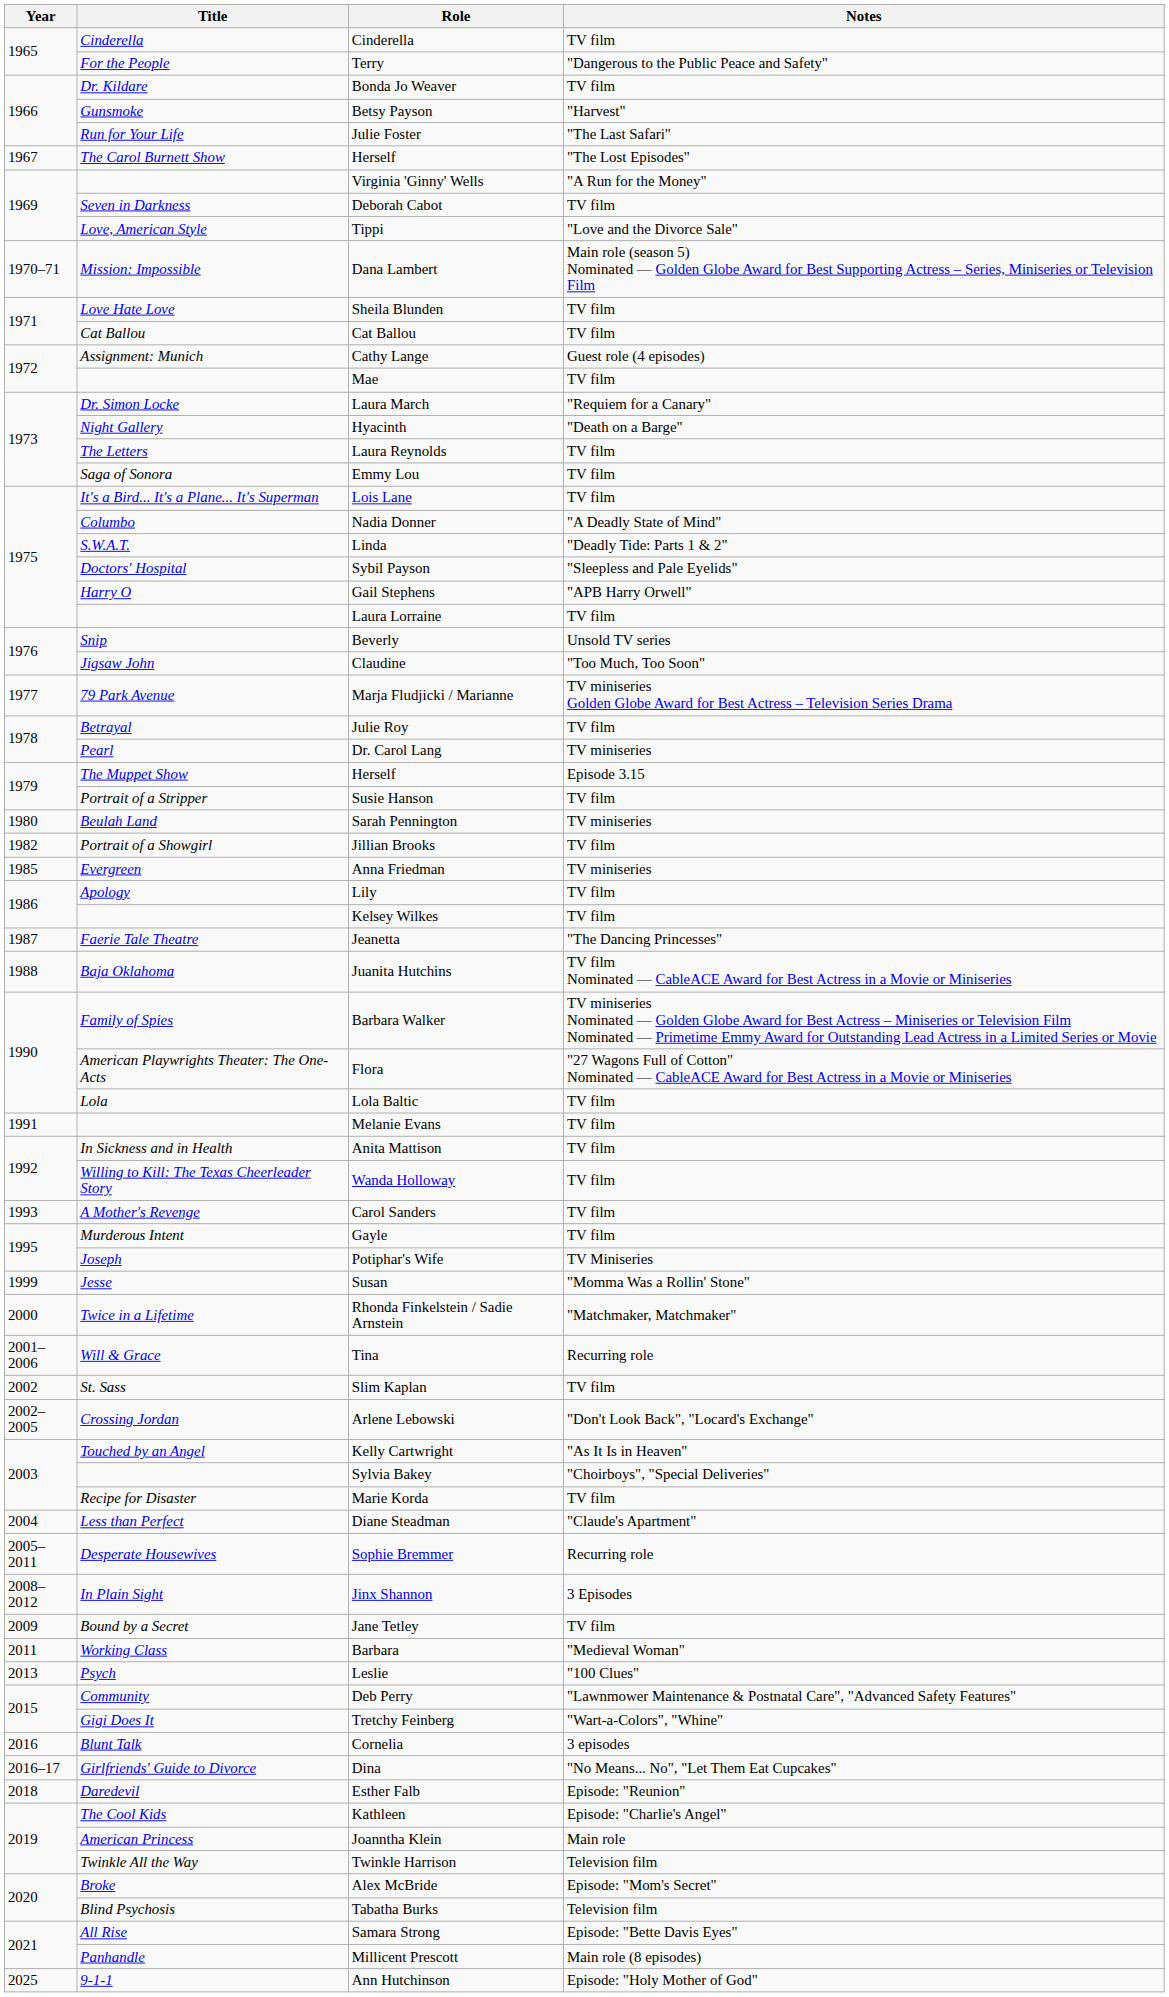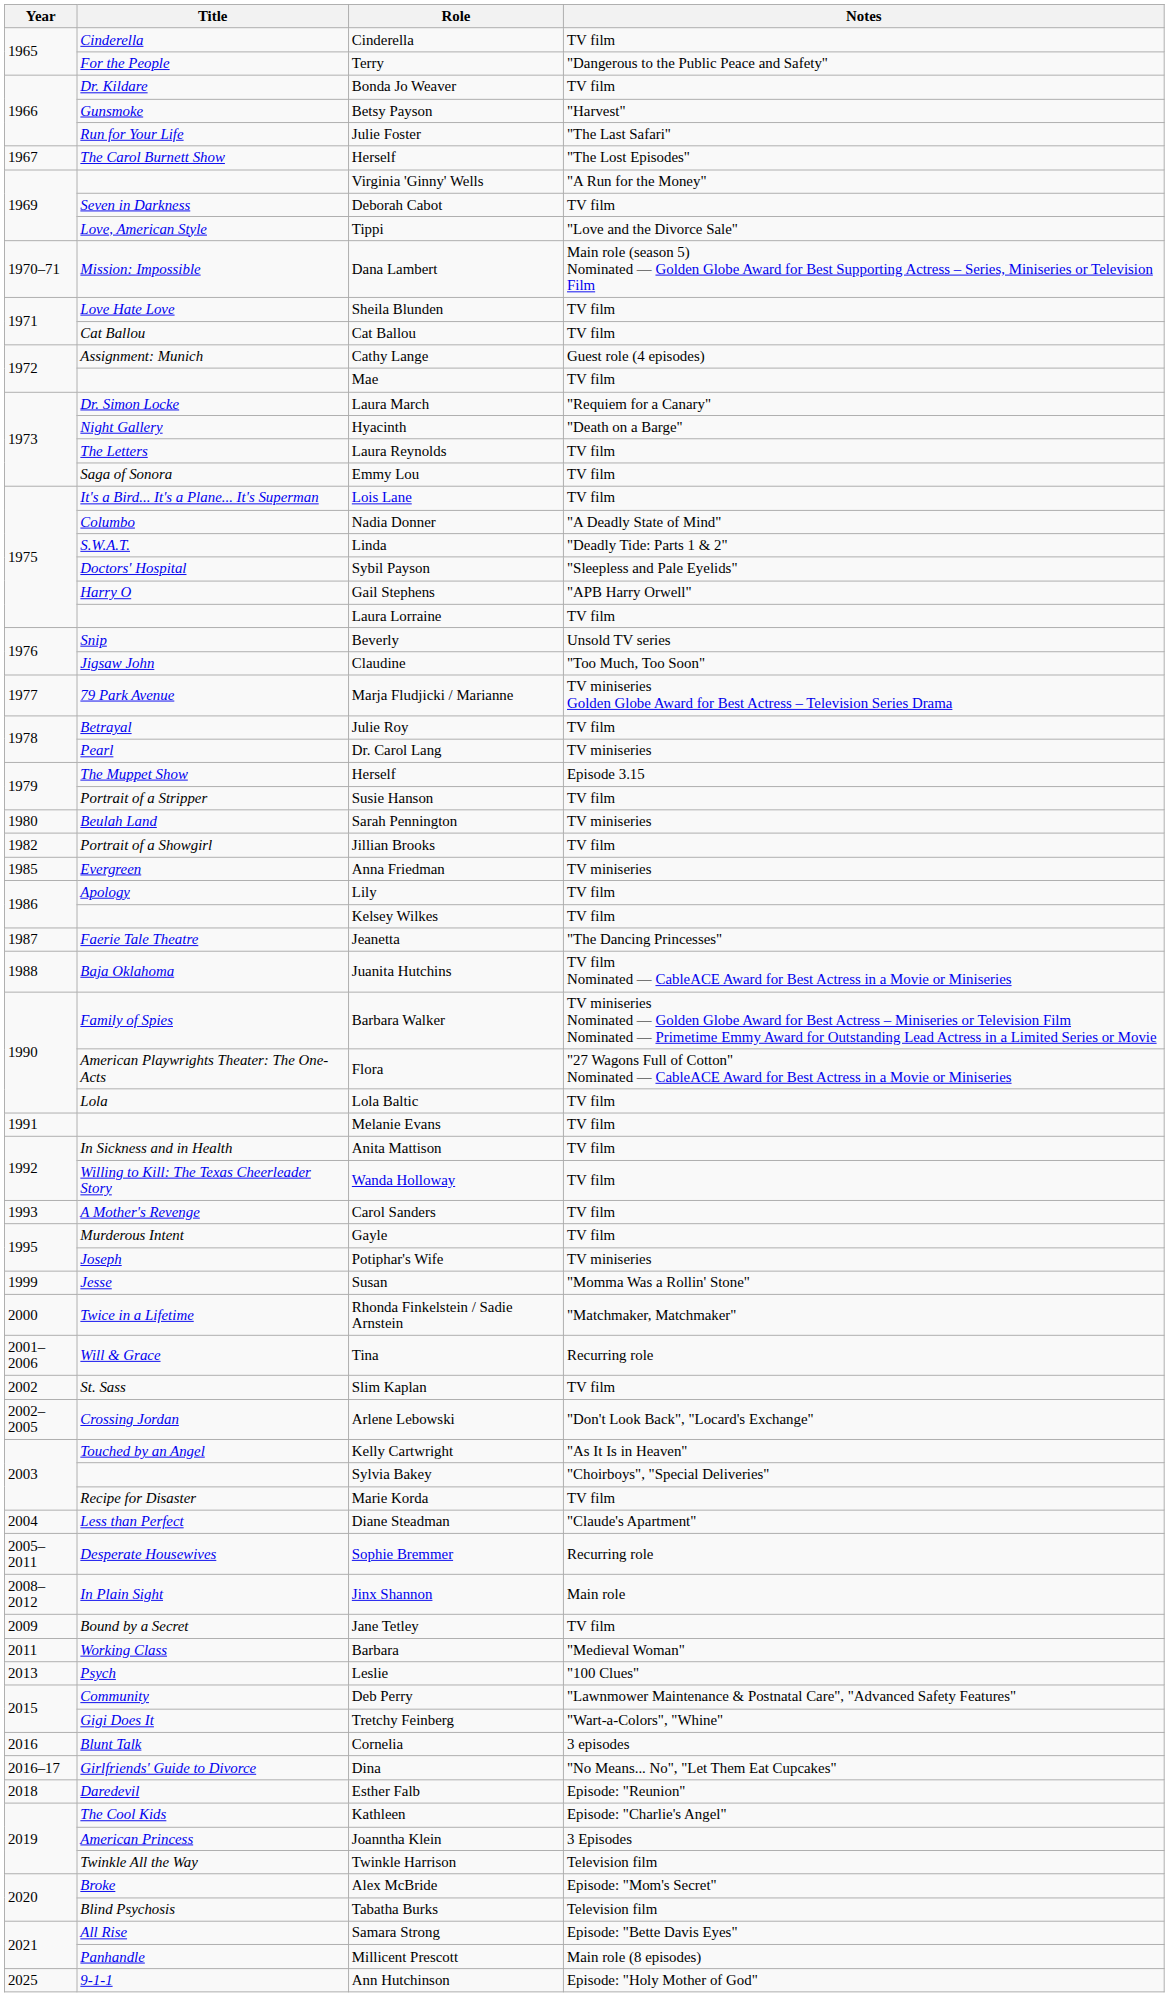Potiphar's Wife | Notes: TV Miniseries -> TV miniseries
Jinx Shannon | Notes: 3 Episodes -> Main role
Joanntha Klein | Notes: Main role -> 3 Episodes
